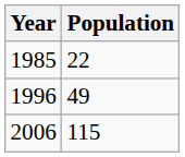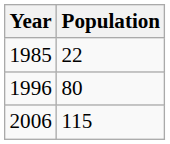1996 | Population: 49 -> 80
